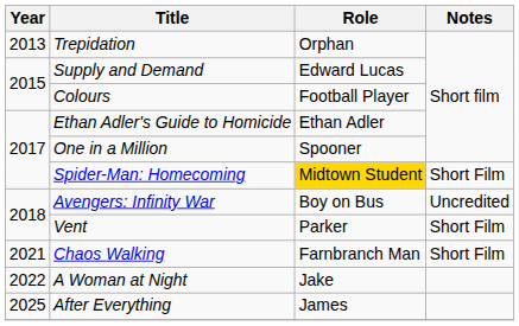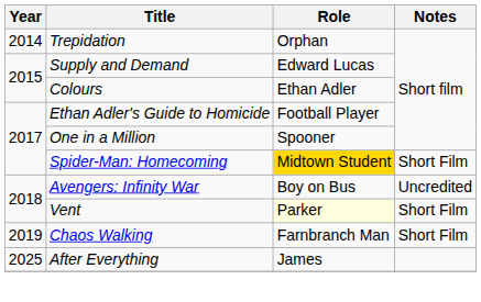Trepidation | Year: 2013 -> 2014
Colours | Role: Football Player -> Ethan Adler
Ethan Adler's Guide to Homicide | Role: Ethan Adler -> Football Player
Vent | Role: no background -> lightyellow background
Chaos Walking | Year: 2021 -> 2019
- row: 2022 | A Woman at Night | Jake
